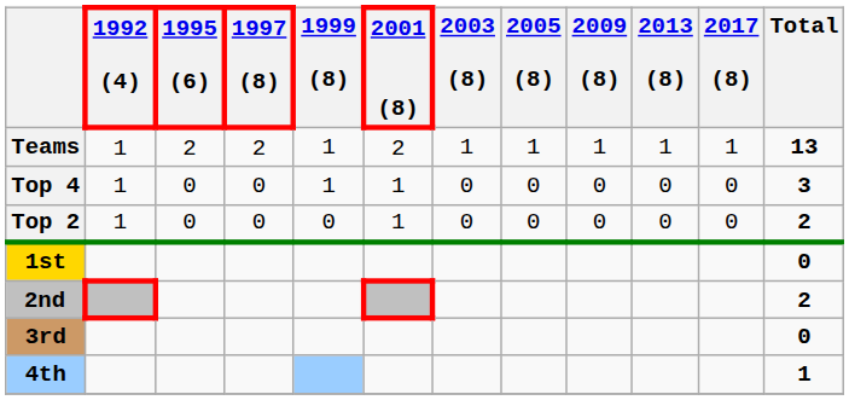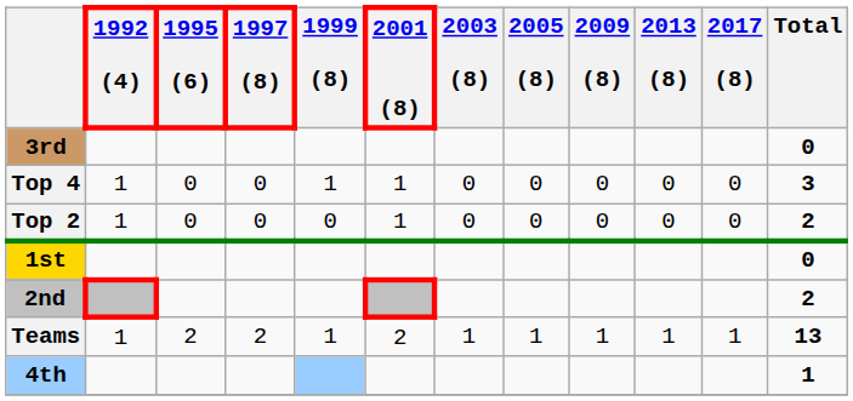rows swapped: Teams <-> 3rd
